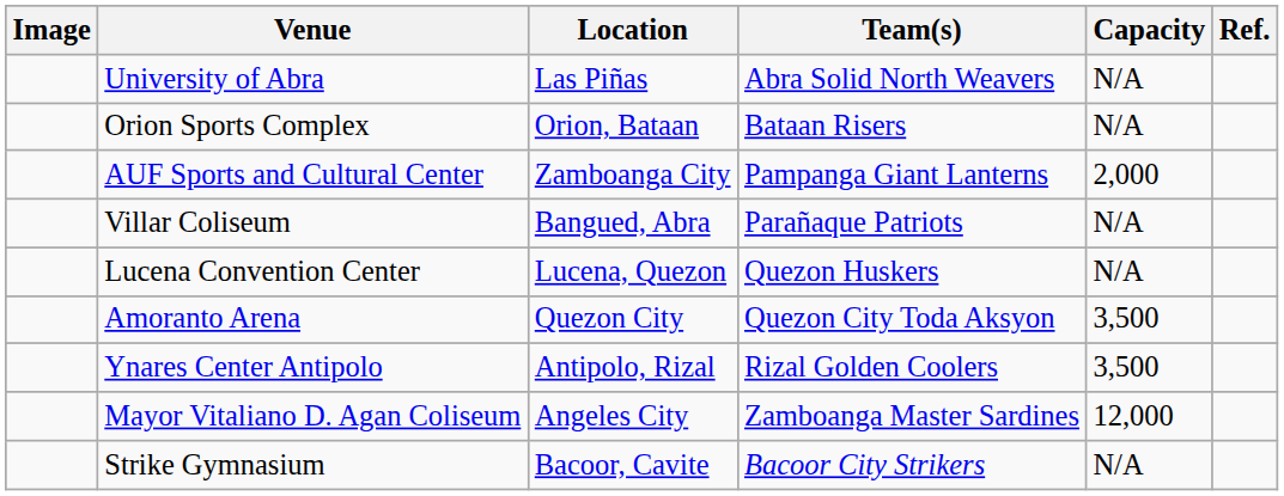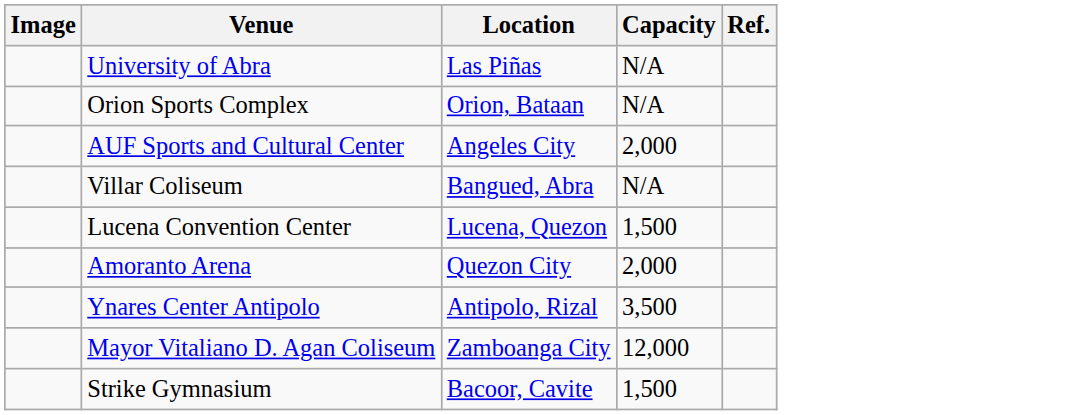- column: Team(s) | Abra Solid North Weavers | Bataan Risers | Pampanga Giant Lanterns | Parañaque Patriots | Quezon Huskers | Quezon City Toda Aksyon | Rizal Golden Coolers | Zamboanga Master Sardines | Bacoor City Strikers
AUF Sports and Cultural Center | Location: Zamboanga City -> Angeles City
Lucena Convention Center | Capacity: N/A -> 1,500
Amoranto Arena | Capacity: 3,500 -> 2,000
Mayor Vitaliano D. Agan Coliseum | Location: Angeles City -> Zamboanga City
Strike Gymnasium | Capacity: N/A -> 1,500
